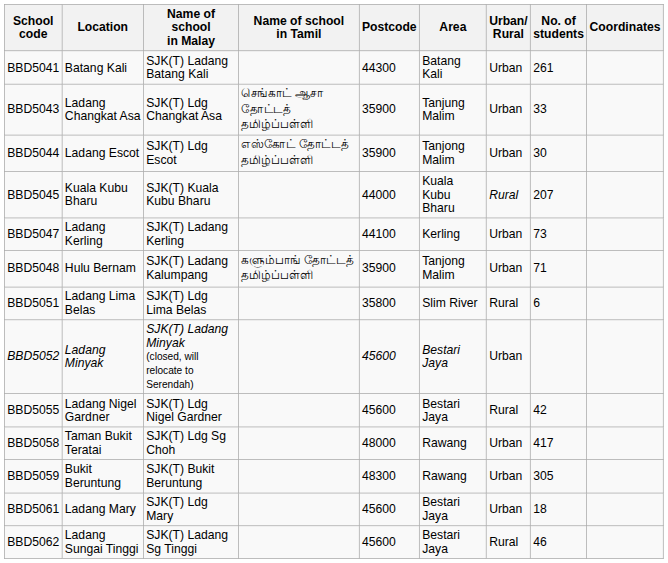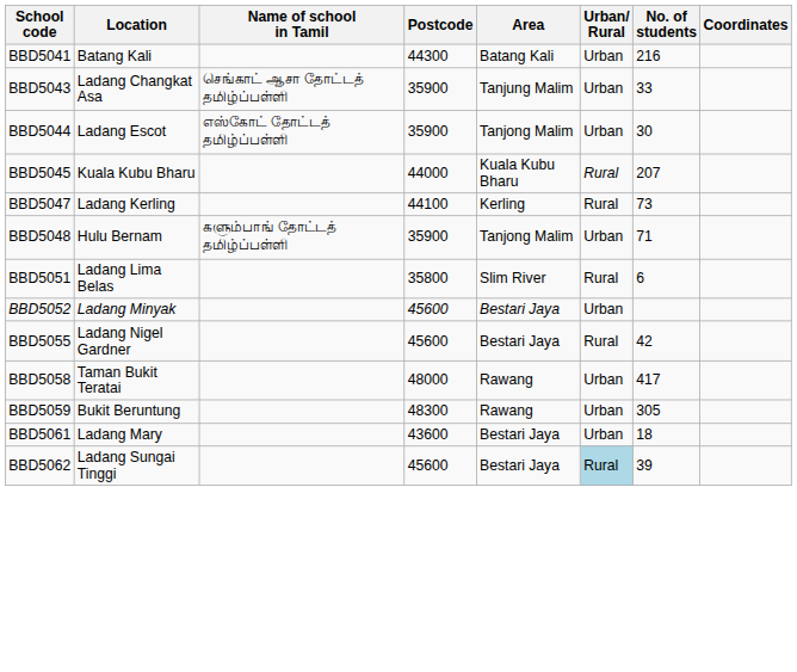- column: Name of school in Malay | SJK(T) Ladang Batang Kali | SJK(T) Ldg Changkat Asa | SJK(T) Ldg Escot | SJK(T) Kuala Kubu Bharu | SJK(T) Ladang Kerling | SJK(T) Ladang Kalumpang | SJK(T) Ldg Lima Belas | SJK(T) Ladang Minyak (closed, will relocate to Serendah) | SJK(T) Ldg Nigel Gardner | SJK(T) Ldg Sg Choh | SJK(T) Bukit Beruntung | SJK(T) Ldg Mary | SJK(T) Ladang Sg Tinggi
BBD5041 | No. of students: 261 -> 216
BBD5047 | Urban/ Rural: Urban -> Rural
BBD5061 | Postcode: 45600 -> 43600
BBD5062 | Urban/ Rural: no background -> lightblue background
BBD5062 | No. of students: 46 -> 39
